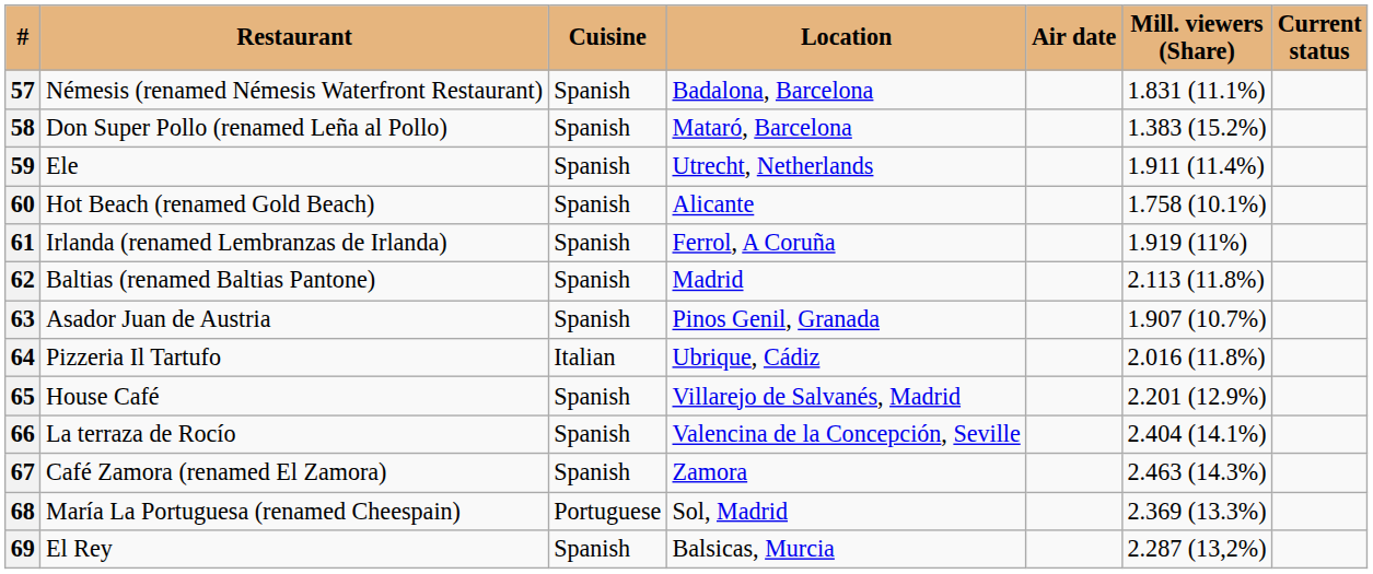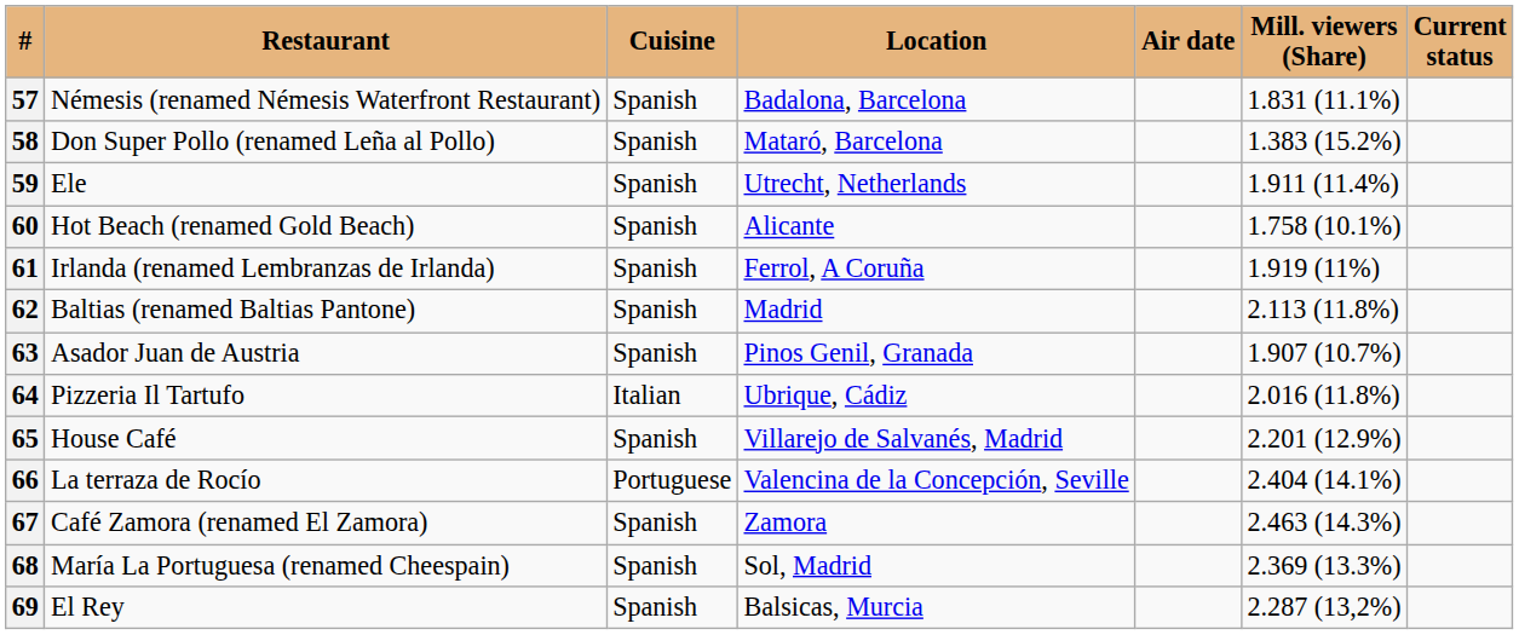66 | Cuisine: Spanish -> Portuguese
68 | Cuisine: Portuguese -> Spanish
